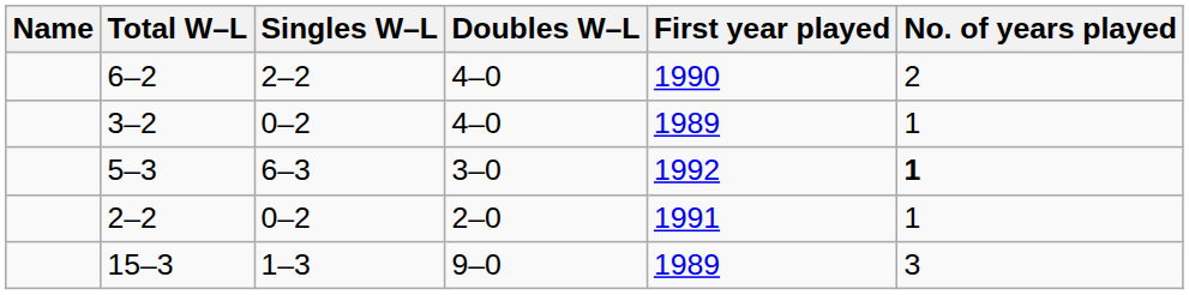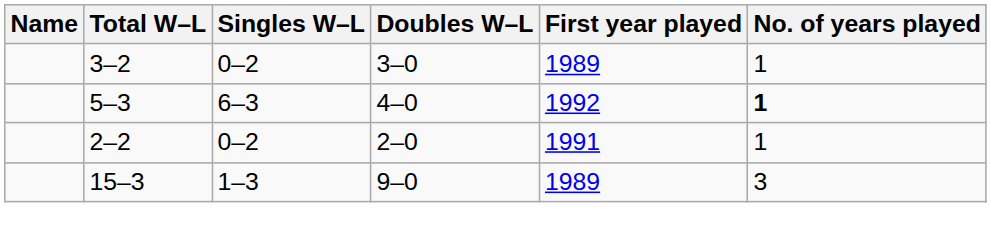- row: 6–2 | 2–2 | 4–0 | 1990 | 2
3–2 | Doubles W–L: 4–0 -> 3–0
5–3 | Doubles W–L: 3–0 -> 4–0
